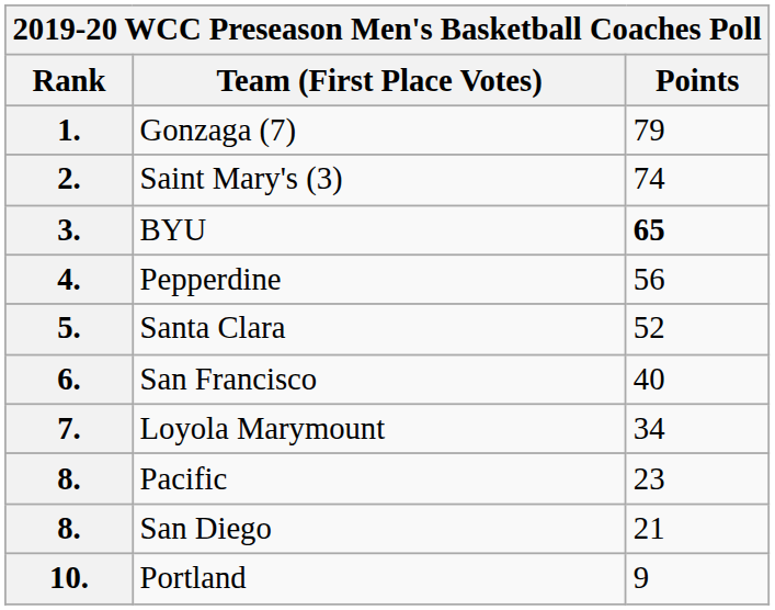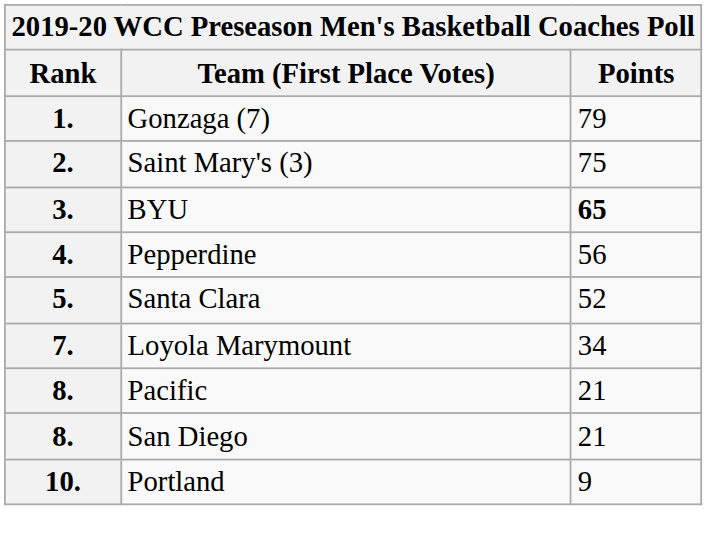2. | Points: 74 -> 75
- row: 6. | San Francisco | 40
8. / Pacific | Points: 23 -> 21
